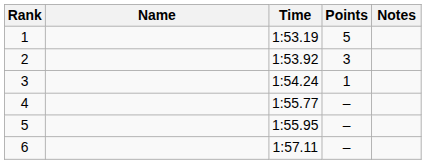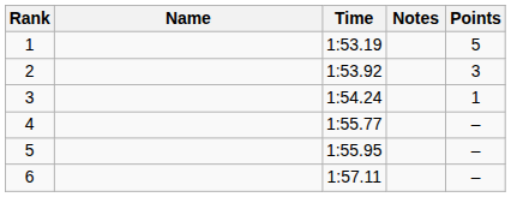columns swapped: Points <-> Notes
